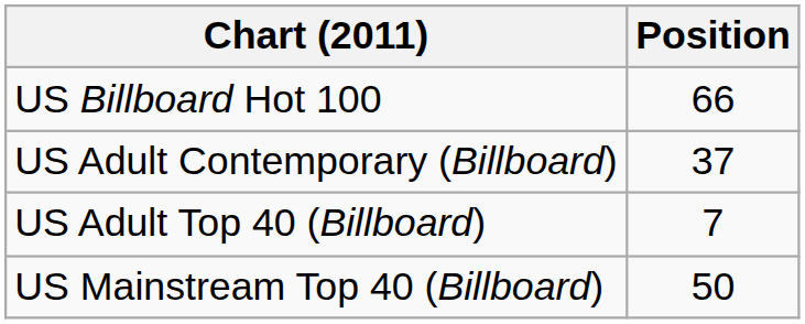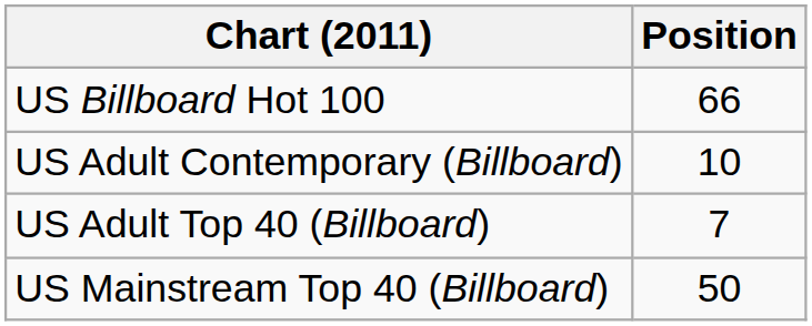US Adult Contemporary (Billboard) | Position: 37 -> 10
